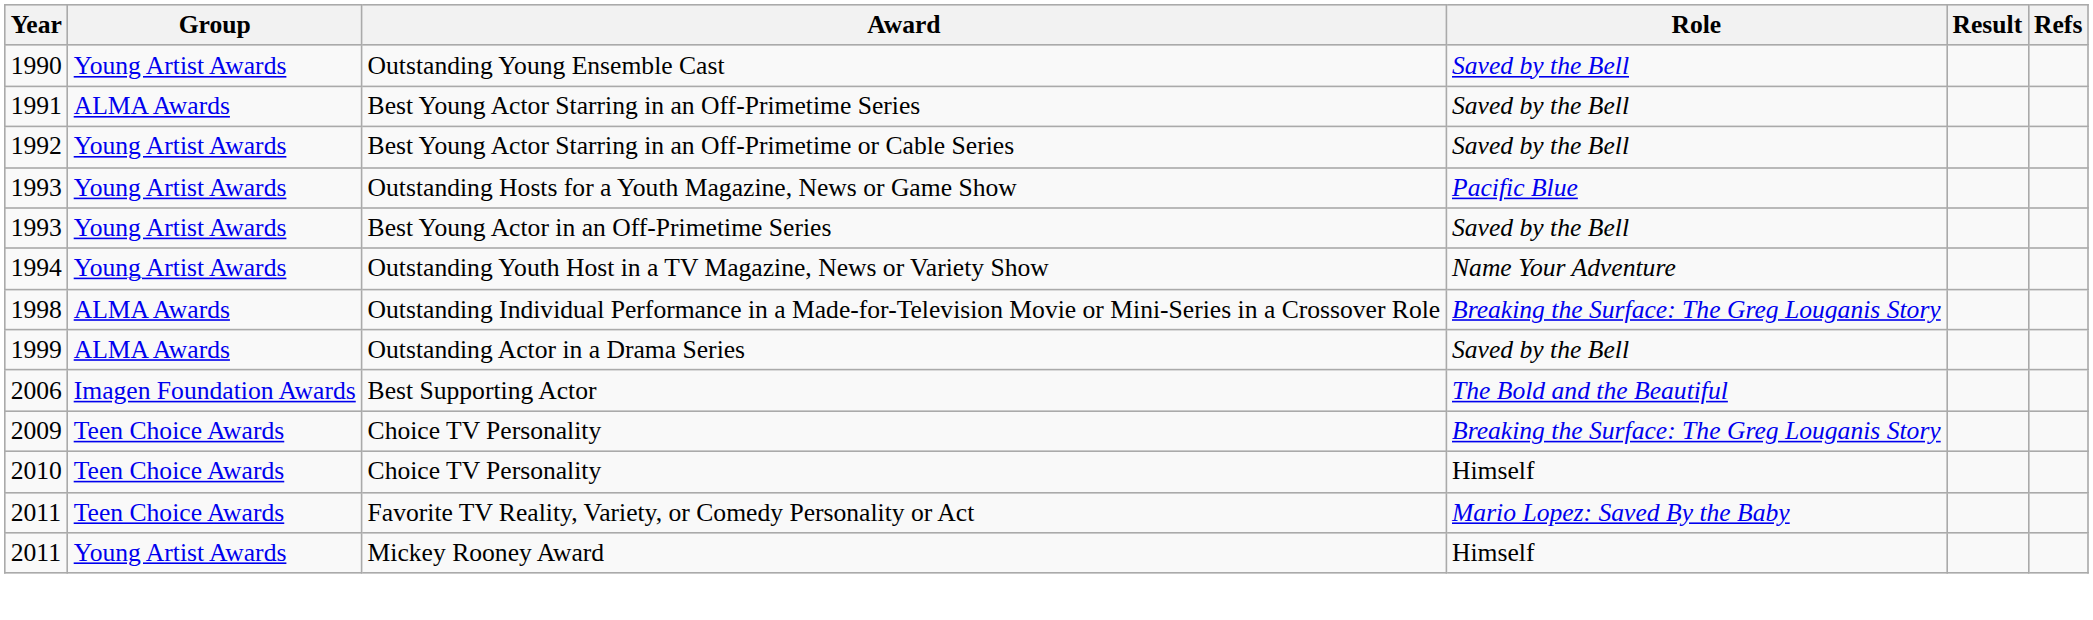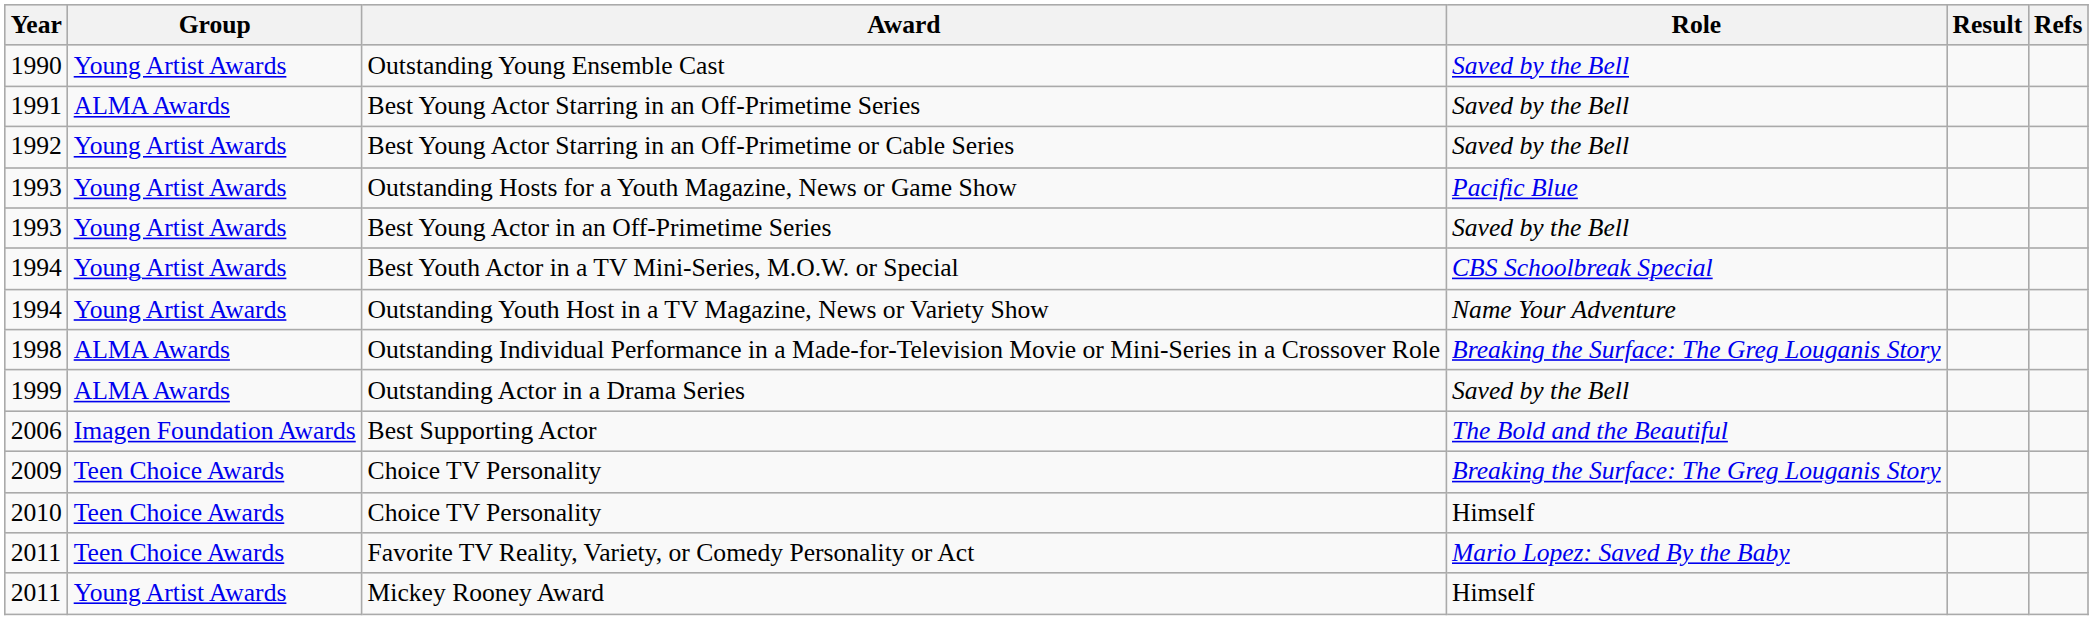+ row: 1994 | Young Artist Awards | Best Youth Actor in a TV Mini-Series, M.O.W. or Special | CBS Schoolbreak Special
